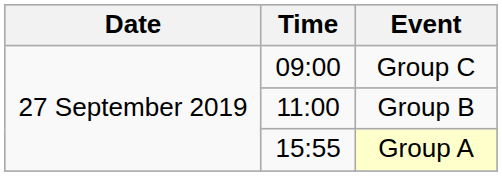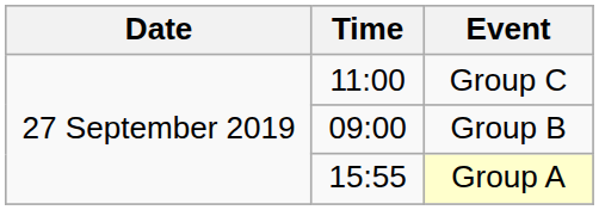Group C | Time: 09:00 -> 11:00
Group B | Time: 11:00 -> 09:00
